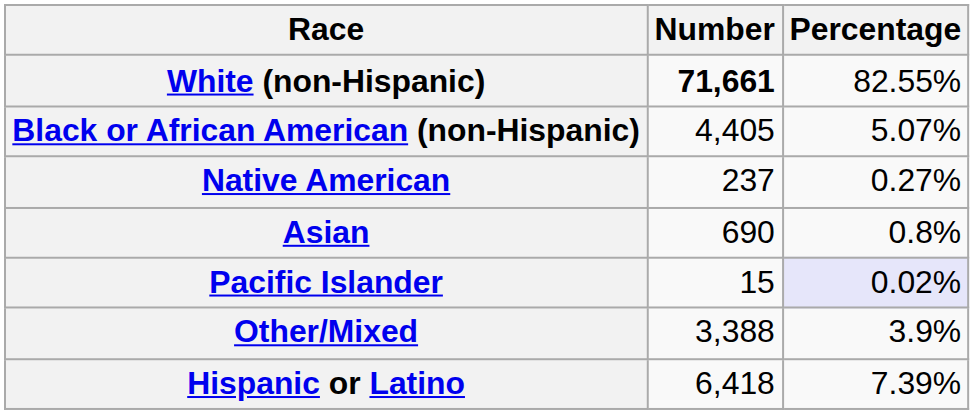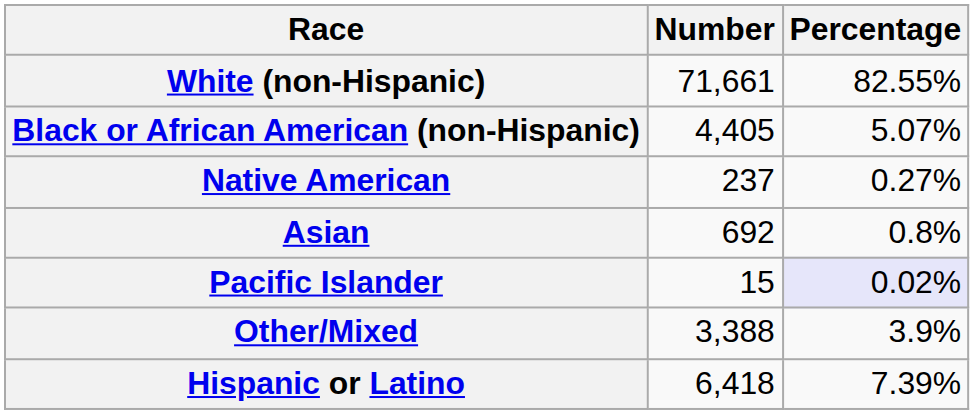White (non-Hispanic) | Number: bold -> normal
Asian | Number: 690 -> 692
